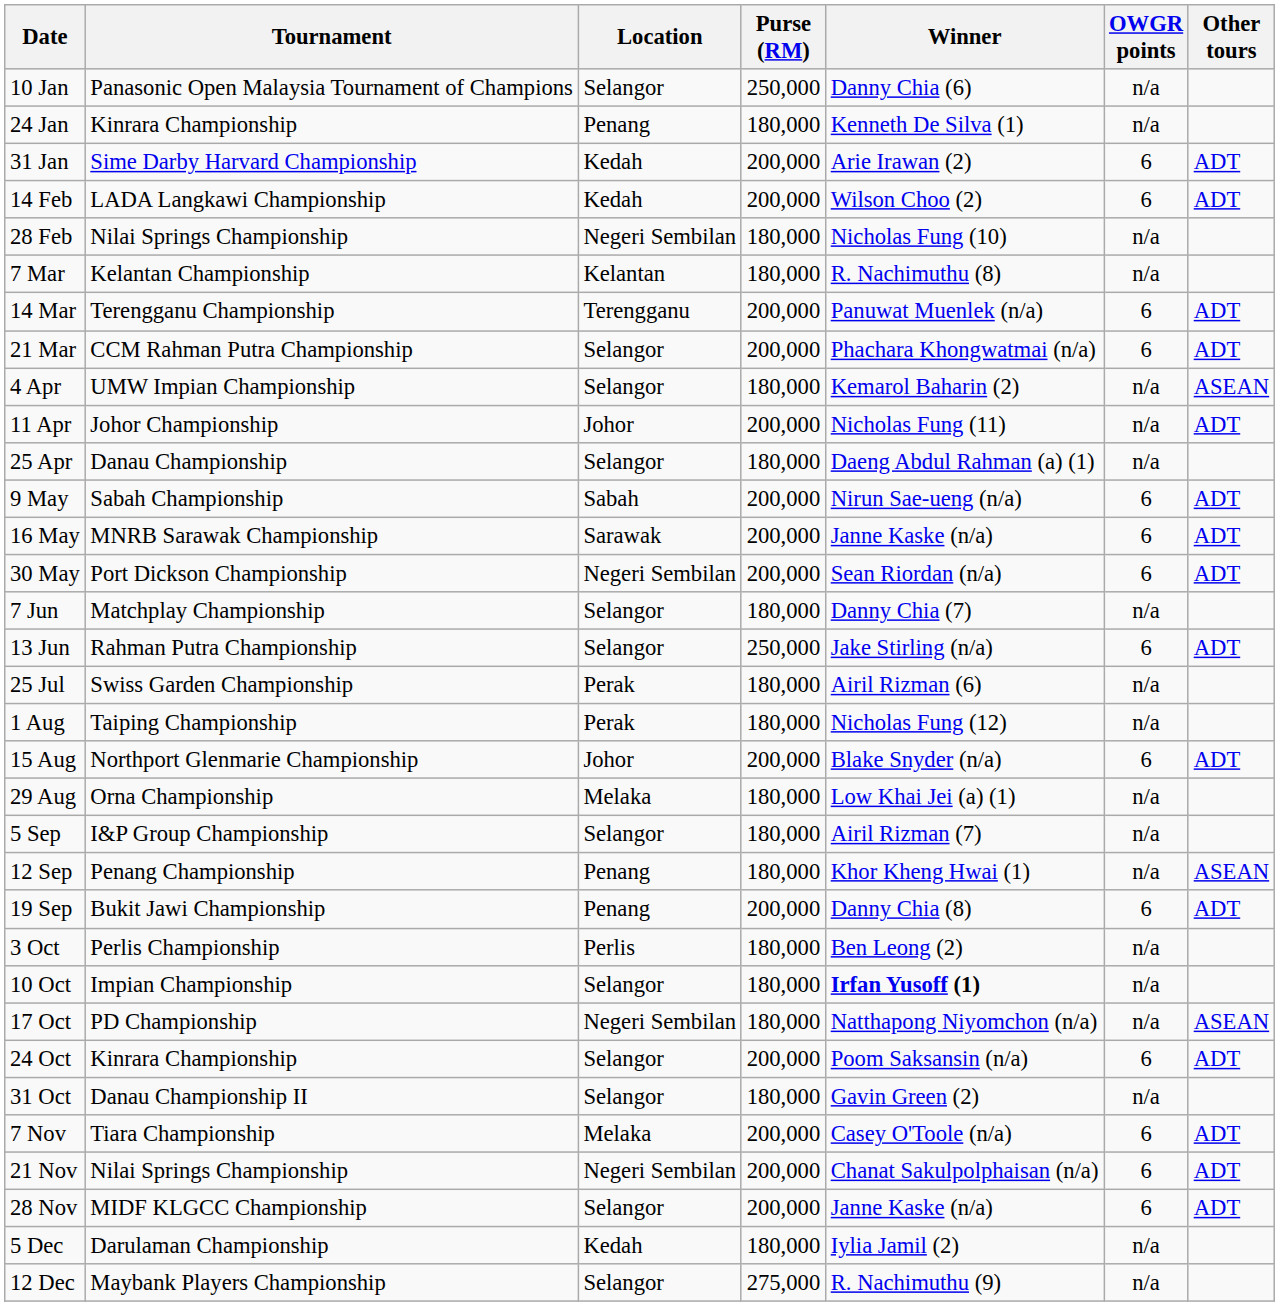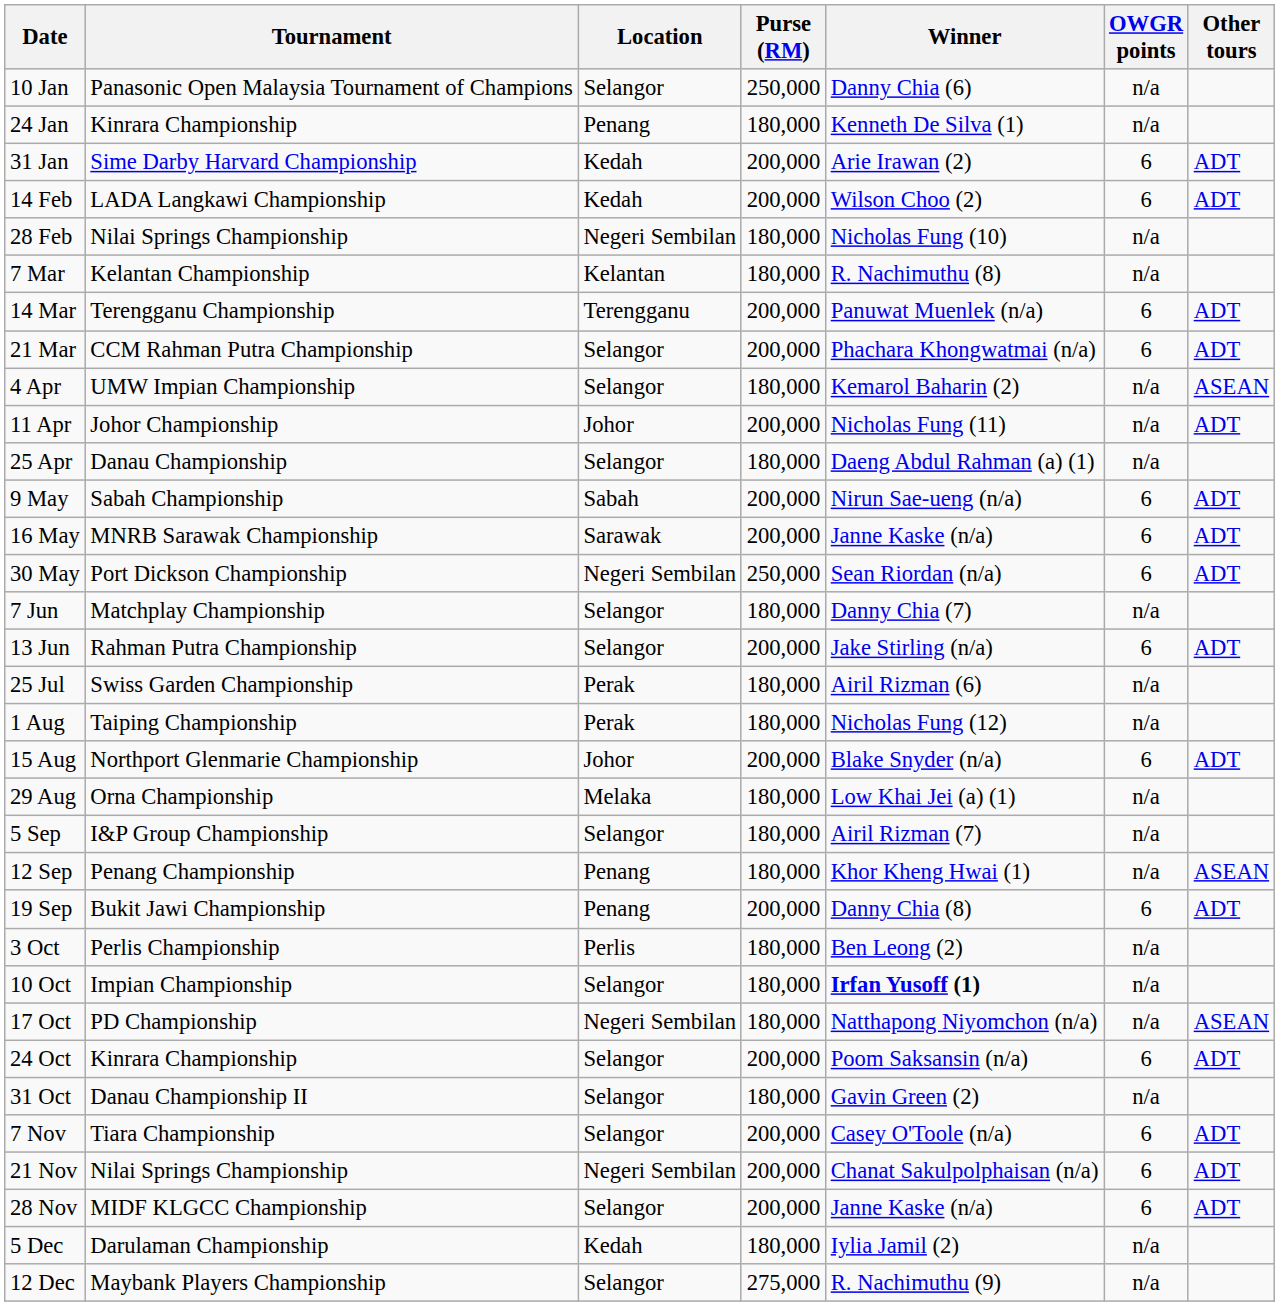30 May | Purse (RM): 200,000 -> 250,000
13 Jun | Purse (RM): 250,000 -> 200,000
7 Nov | Location: Melaka -> Selangor
